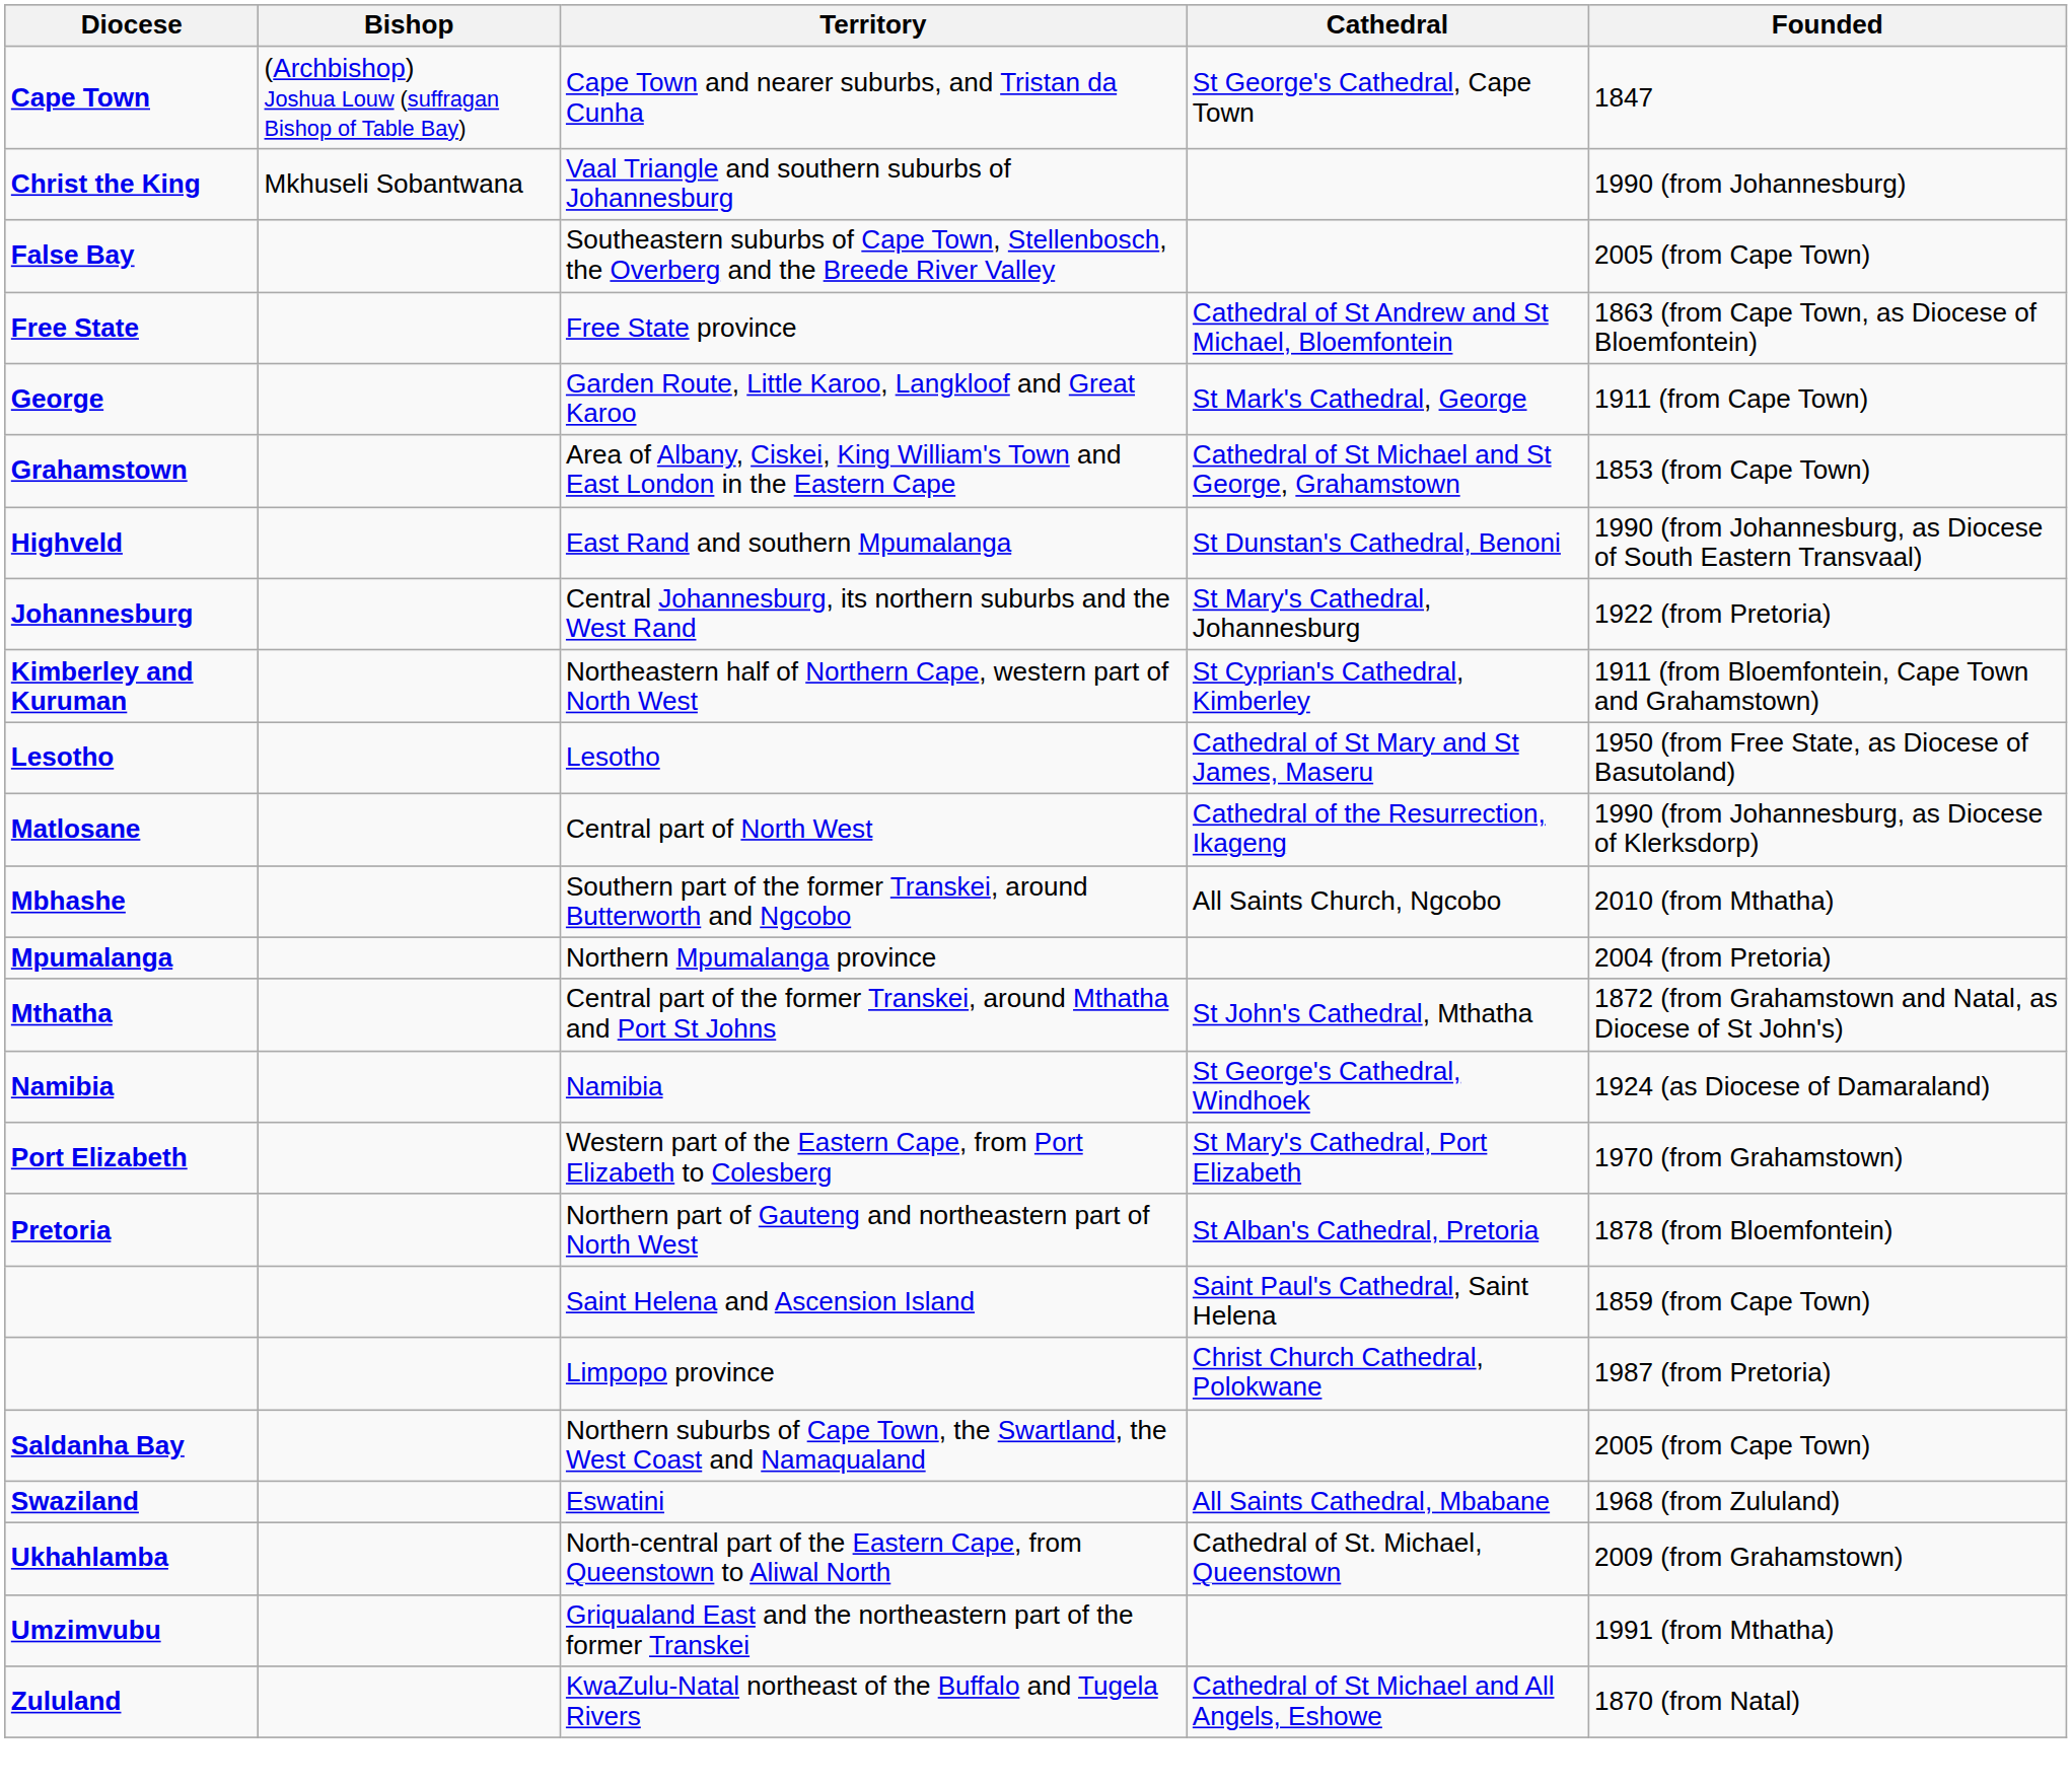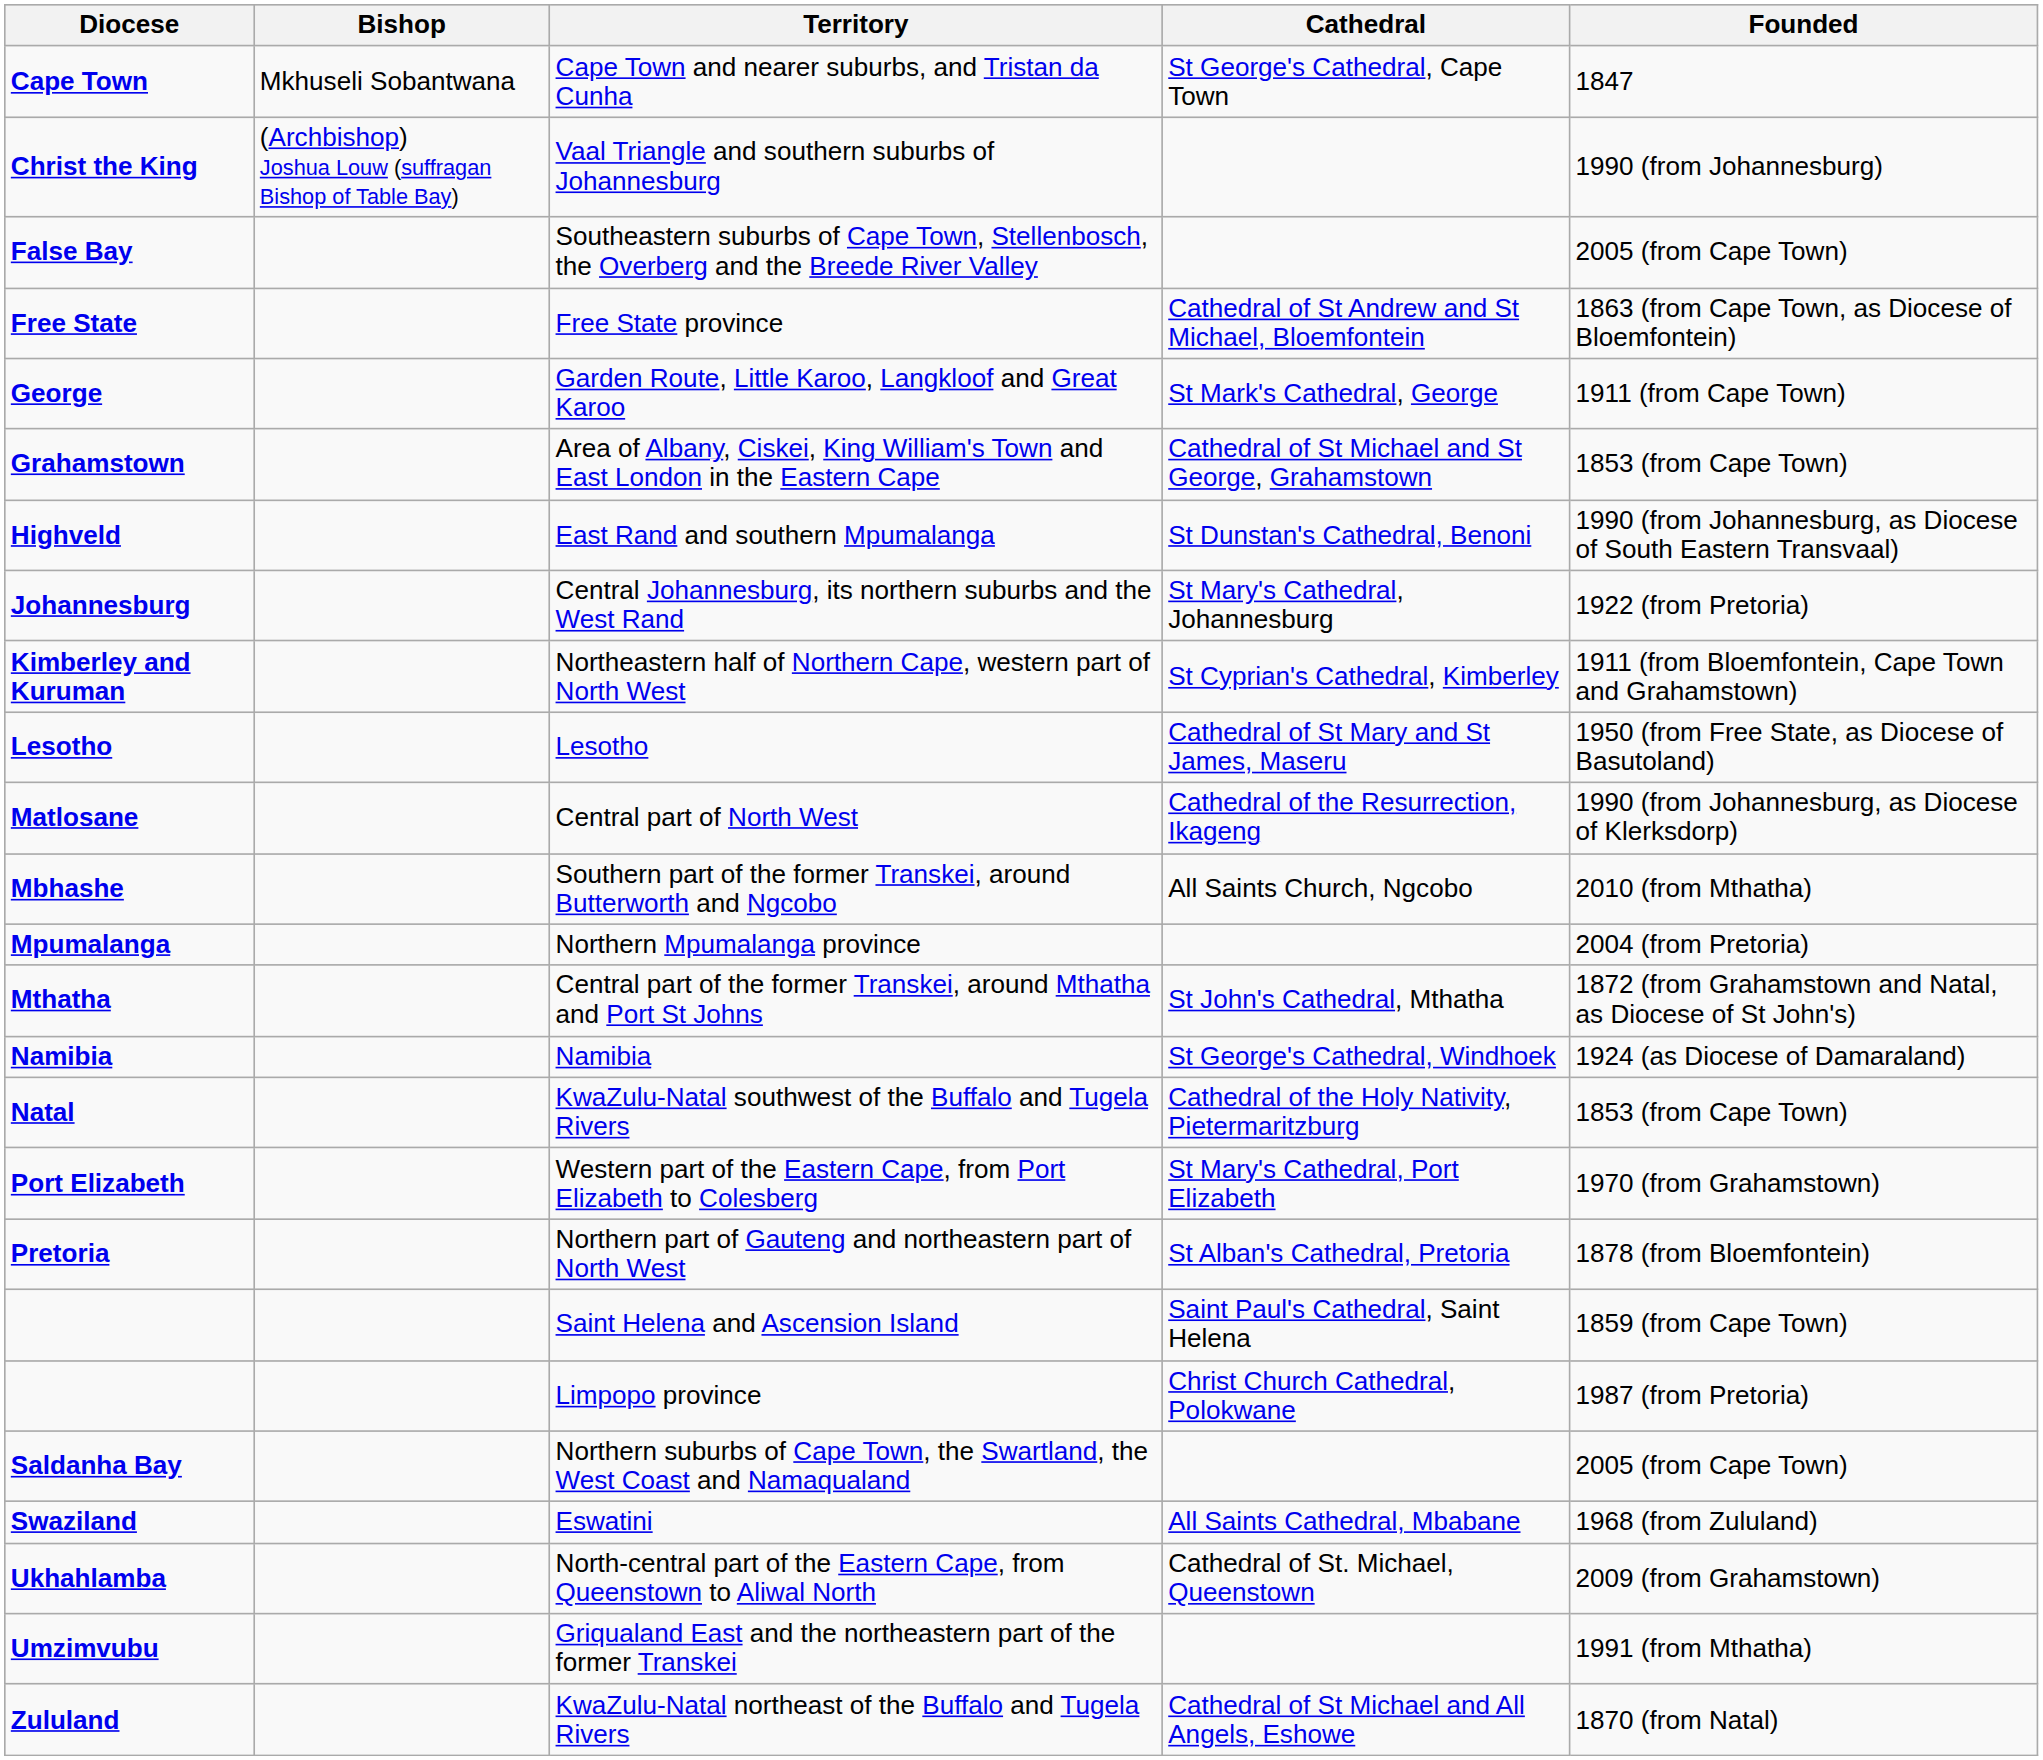Cape Town and nearer suburbs, and Tristan da Cunha | Bishop: (Archbishop) Joshua Louw (suffragan Bishop of Table Bay) -> Mkhuseli Sobantwana
Vaal Triangle and southern suburbs of Johannesburg | Bishop: Mkhuseli Sobantwana -> (Archbishop) Joshua Louw (suffragan Bishop of Table Bay)
+ row: Natal | KwaZulu-Natal southwest of the Buffalo and Tugela Rivers | Cathedral of the Holy Nativity, Pietermaritzburg | 1853 (from Cape Town)
